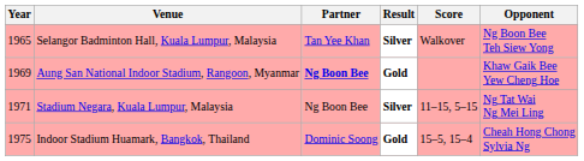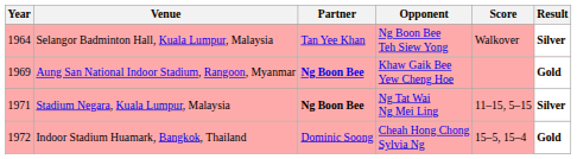columns swapped: Opponent <-> Result
Selangor Badminton Hall, Kuala Lumpur, Malaysia | Year: 1965 -> 1964
Stadium Negara, Kuala Lumpur, Malaysia | Partner: normal -> bold
Indoor Stadium Huamark, Bangkok, Thailand | Year: 1975 -> 1972
